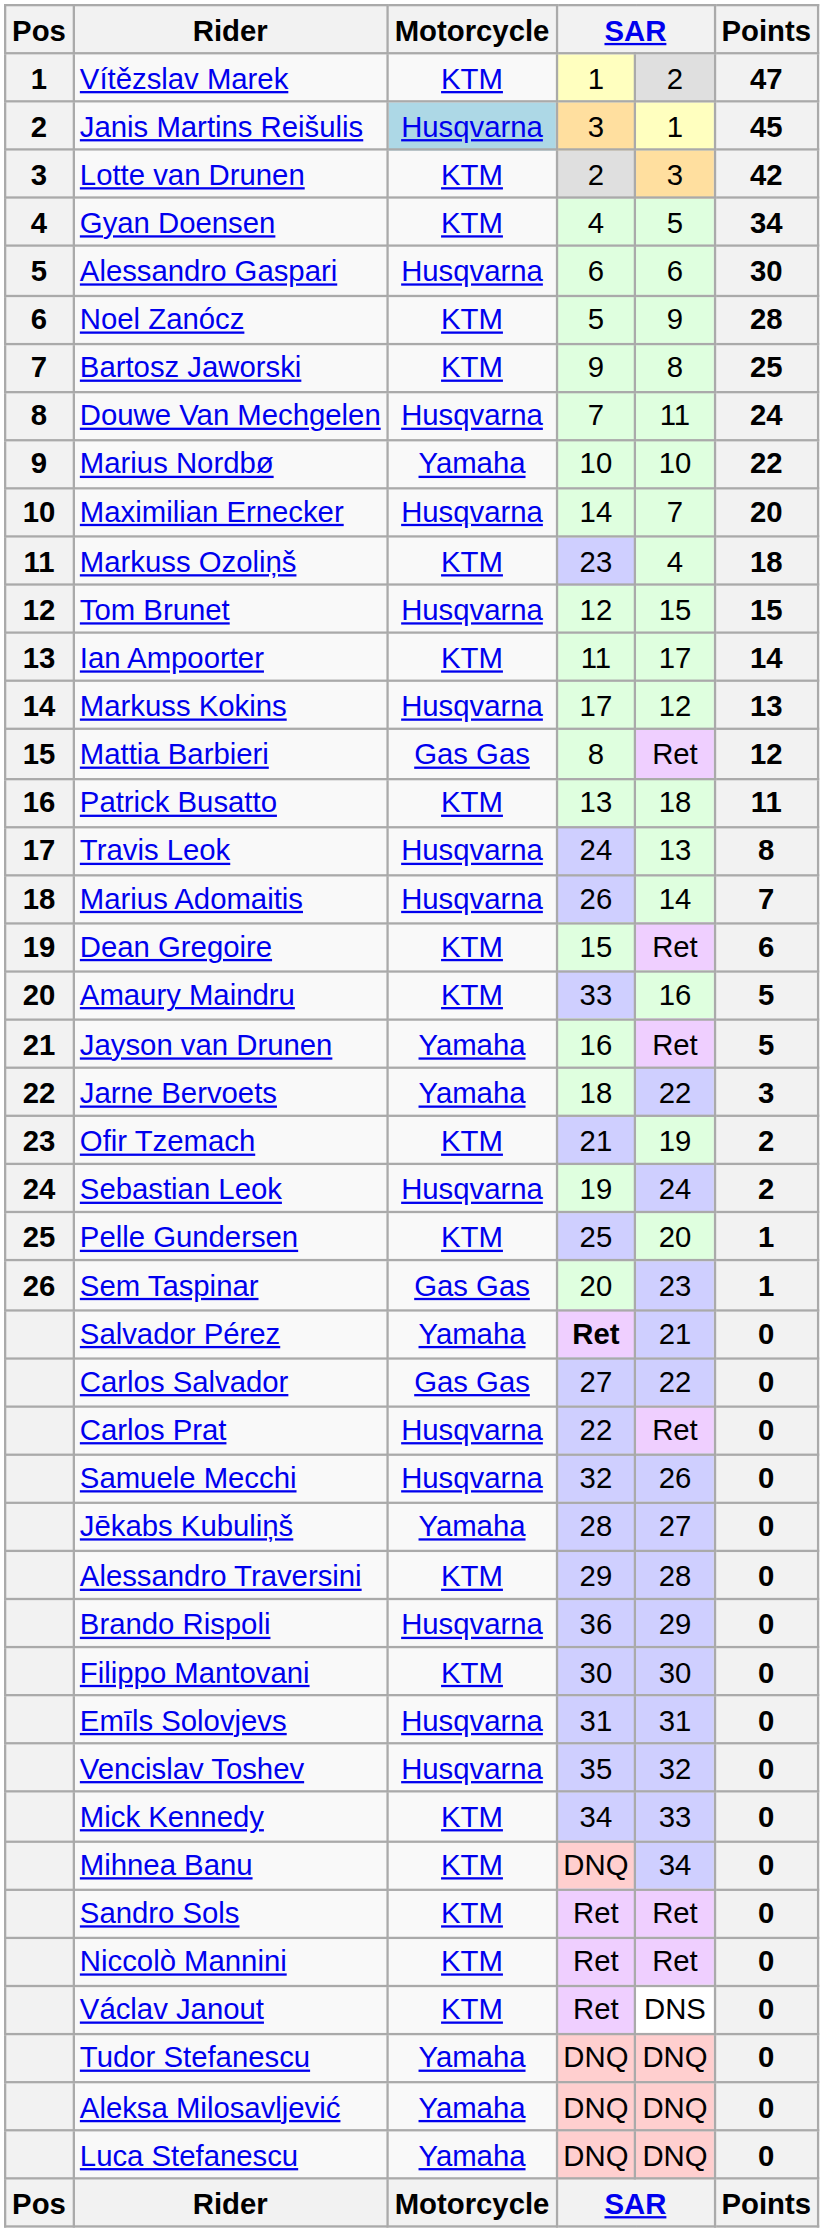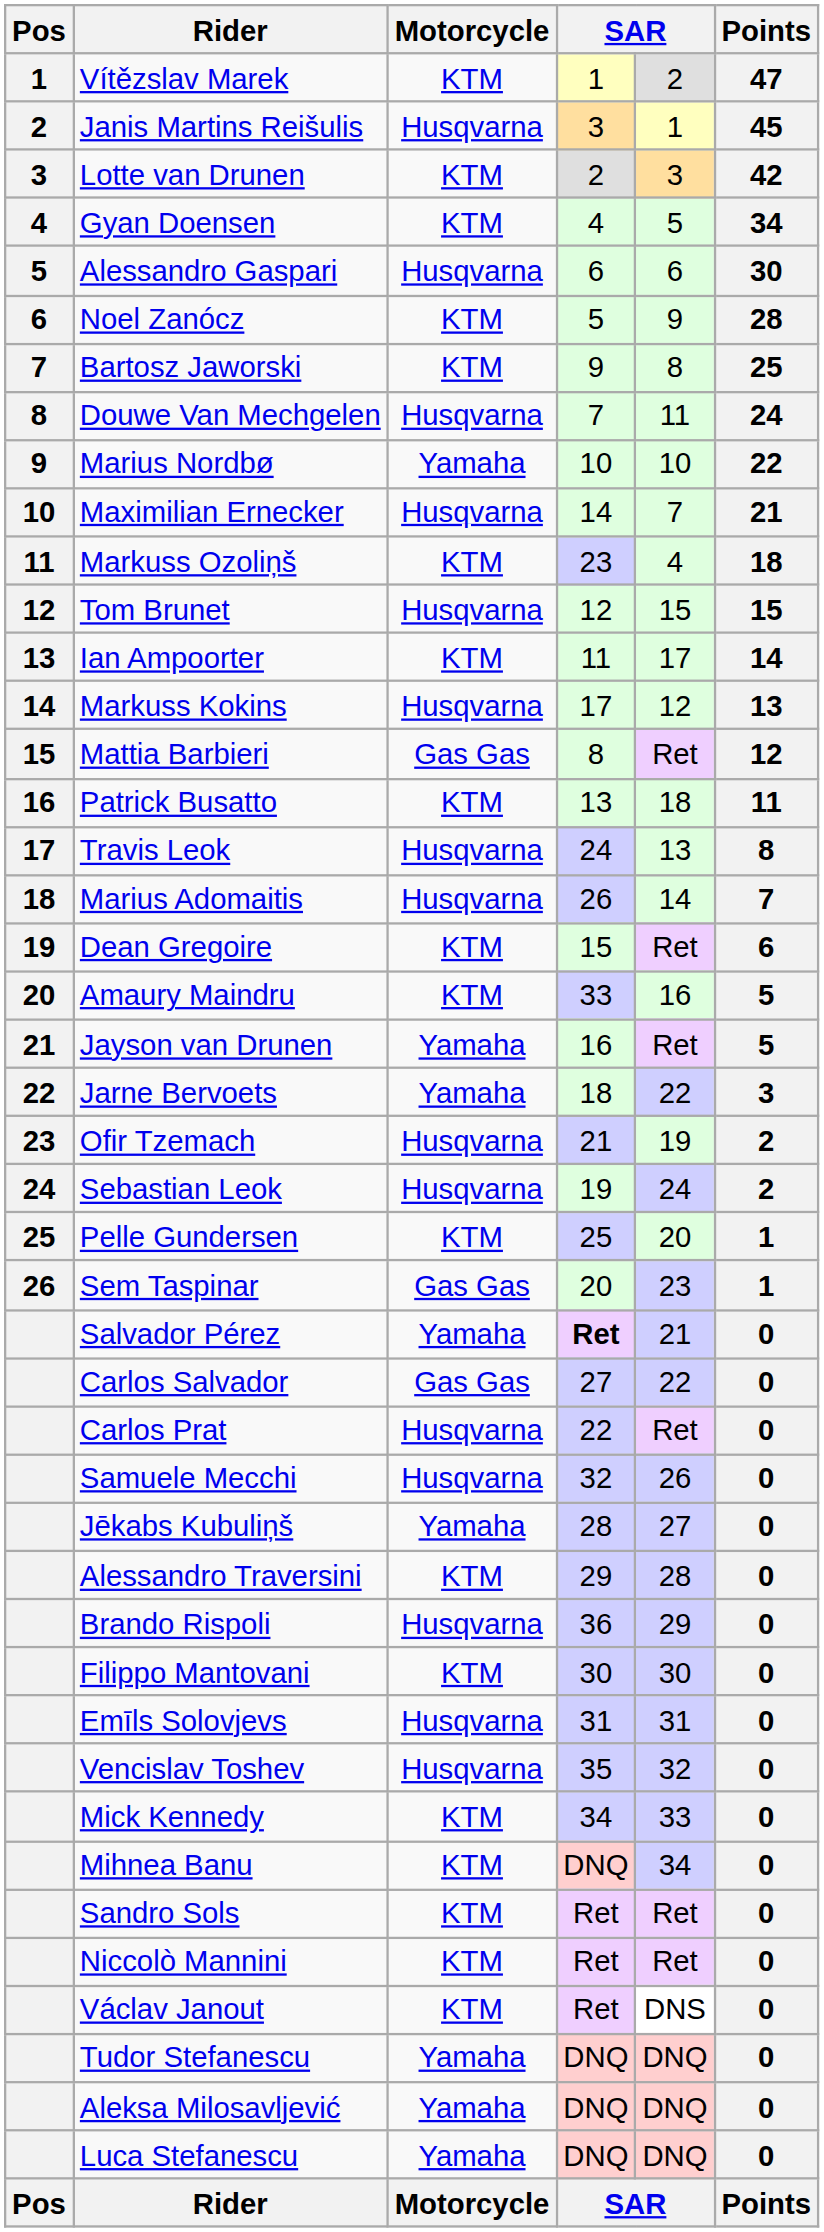Janis Martins Reišulis | Motorcycle: lightblue background -> no background
Maximilian Ernecker | Points: 20 -> 21
Ofir Tzemach | Motorcycle: KTM -> Husqvarna
